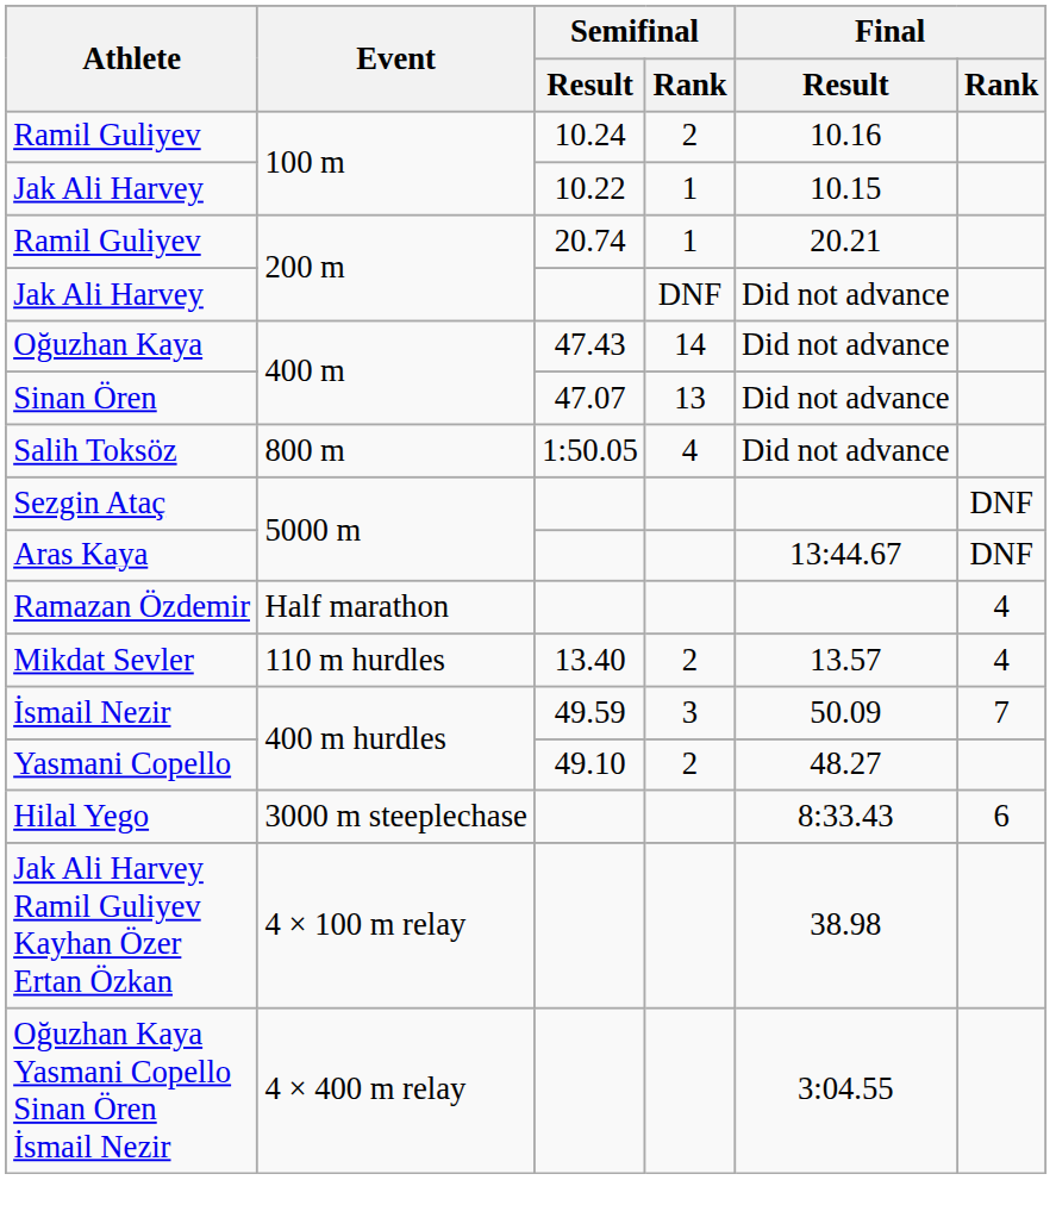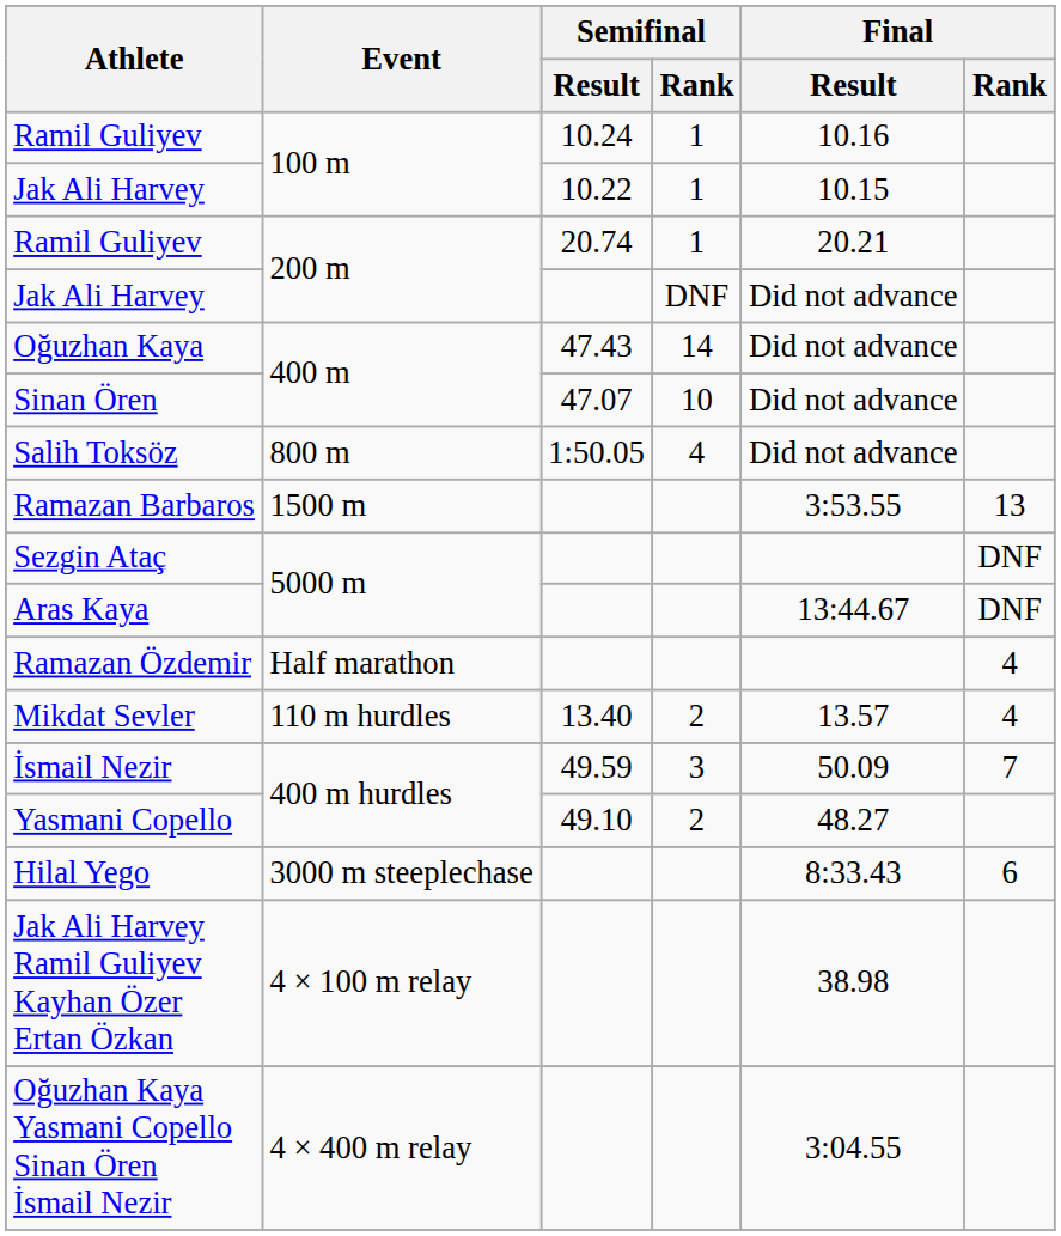Ramil Guliyev / 100 m | Semifinal / Rank: 2 -> 1
Sinan Ören | Semifinal / Rank: 13 -> 10
+ row: Ramazan Barbaros | 1500 m | 3:53.55 | 13
